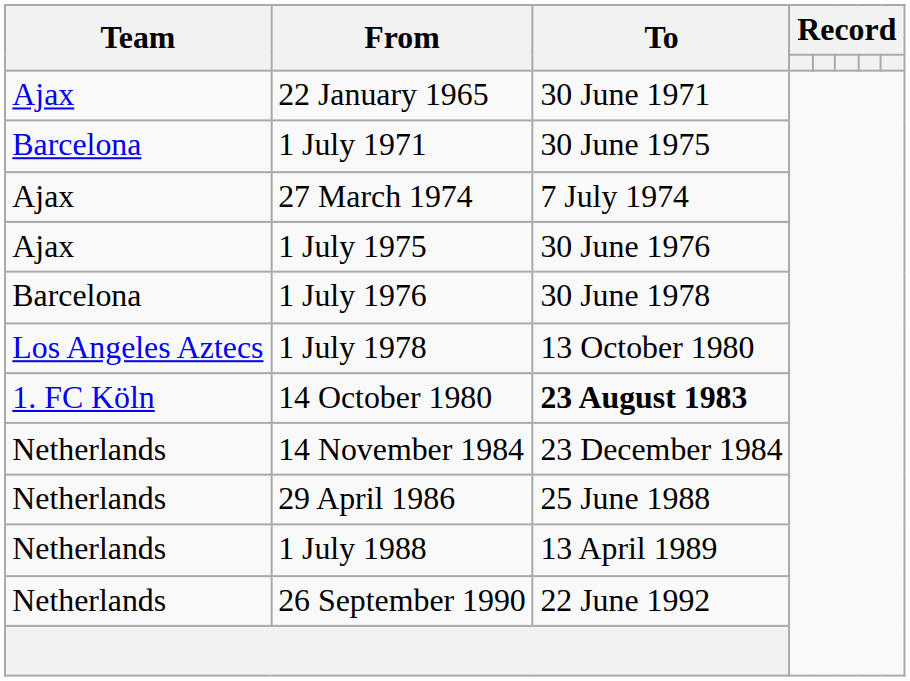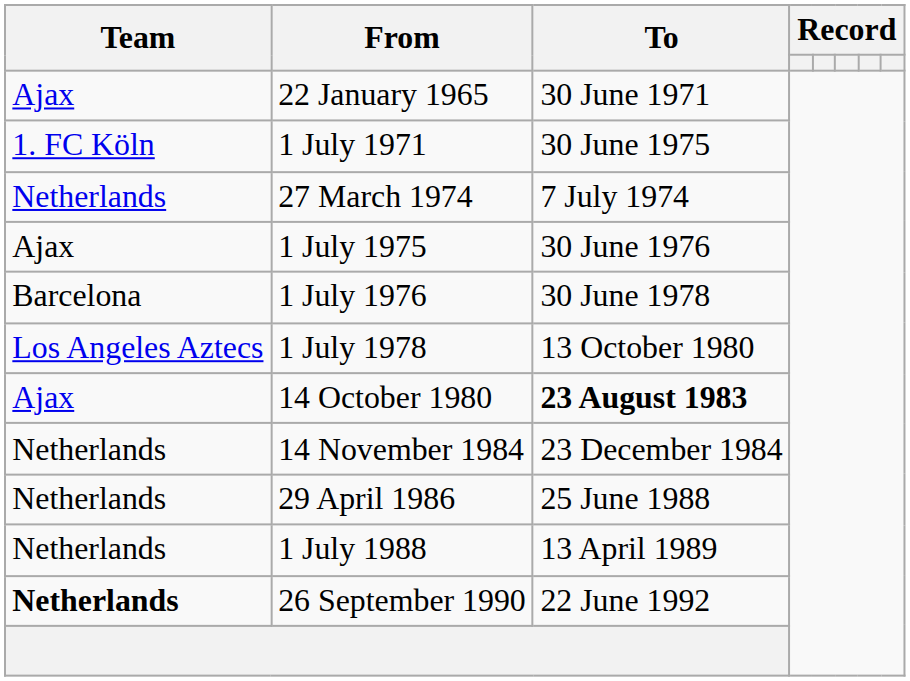1 July 1971 | Team: Barcelona -> 1. FC Köln
27 March 1974 | Team: Ajax -> Netherlands
14 October 1980 | Team: 1. FC Köln -> Ajax
26 September 1990 | Team: normal -> bold
